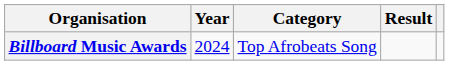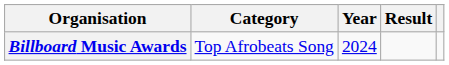columns swapped: Year <-> Category
